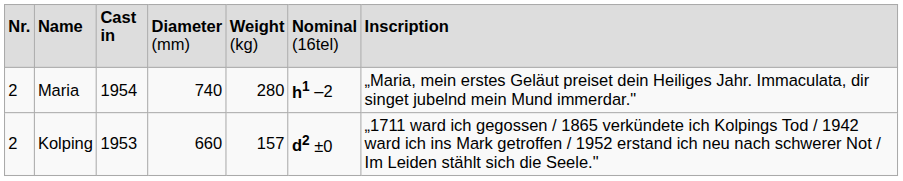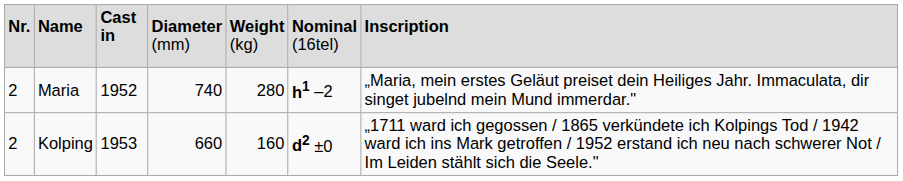Maria | column 3: 1954 -> 1952
Kolping | column 5: 157 -> 160
